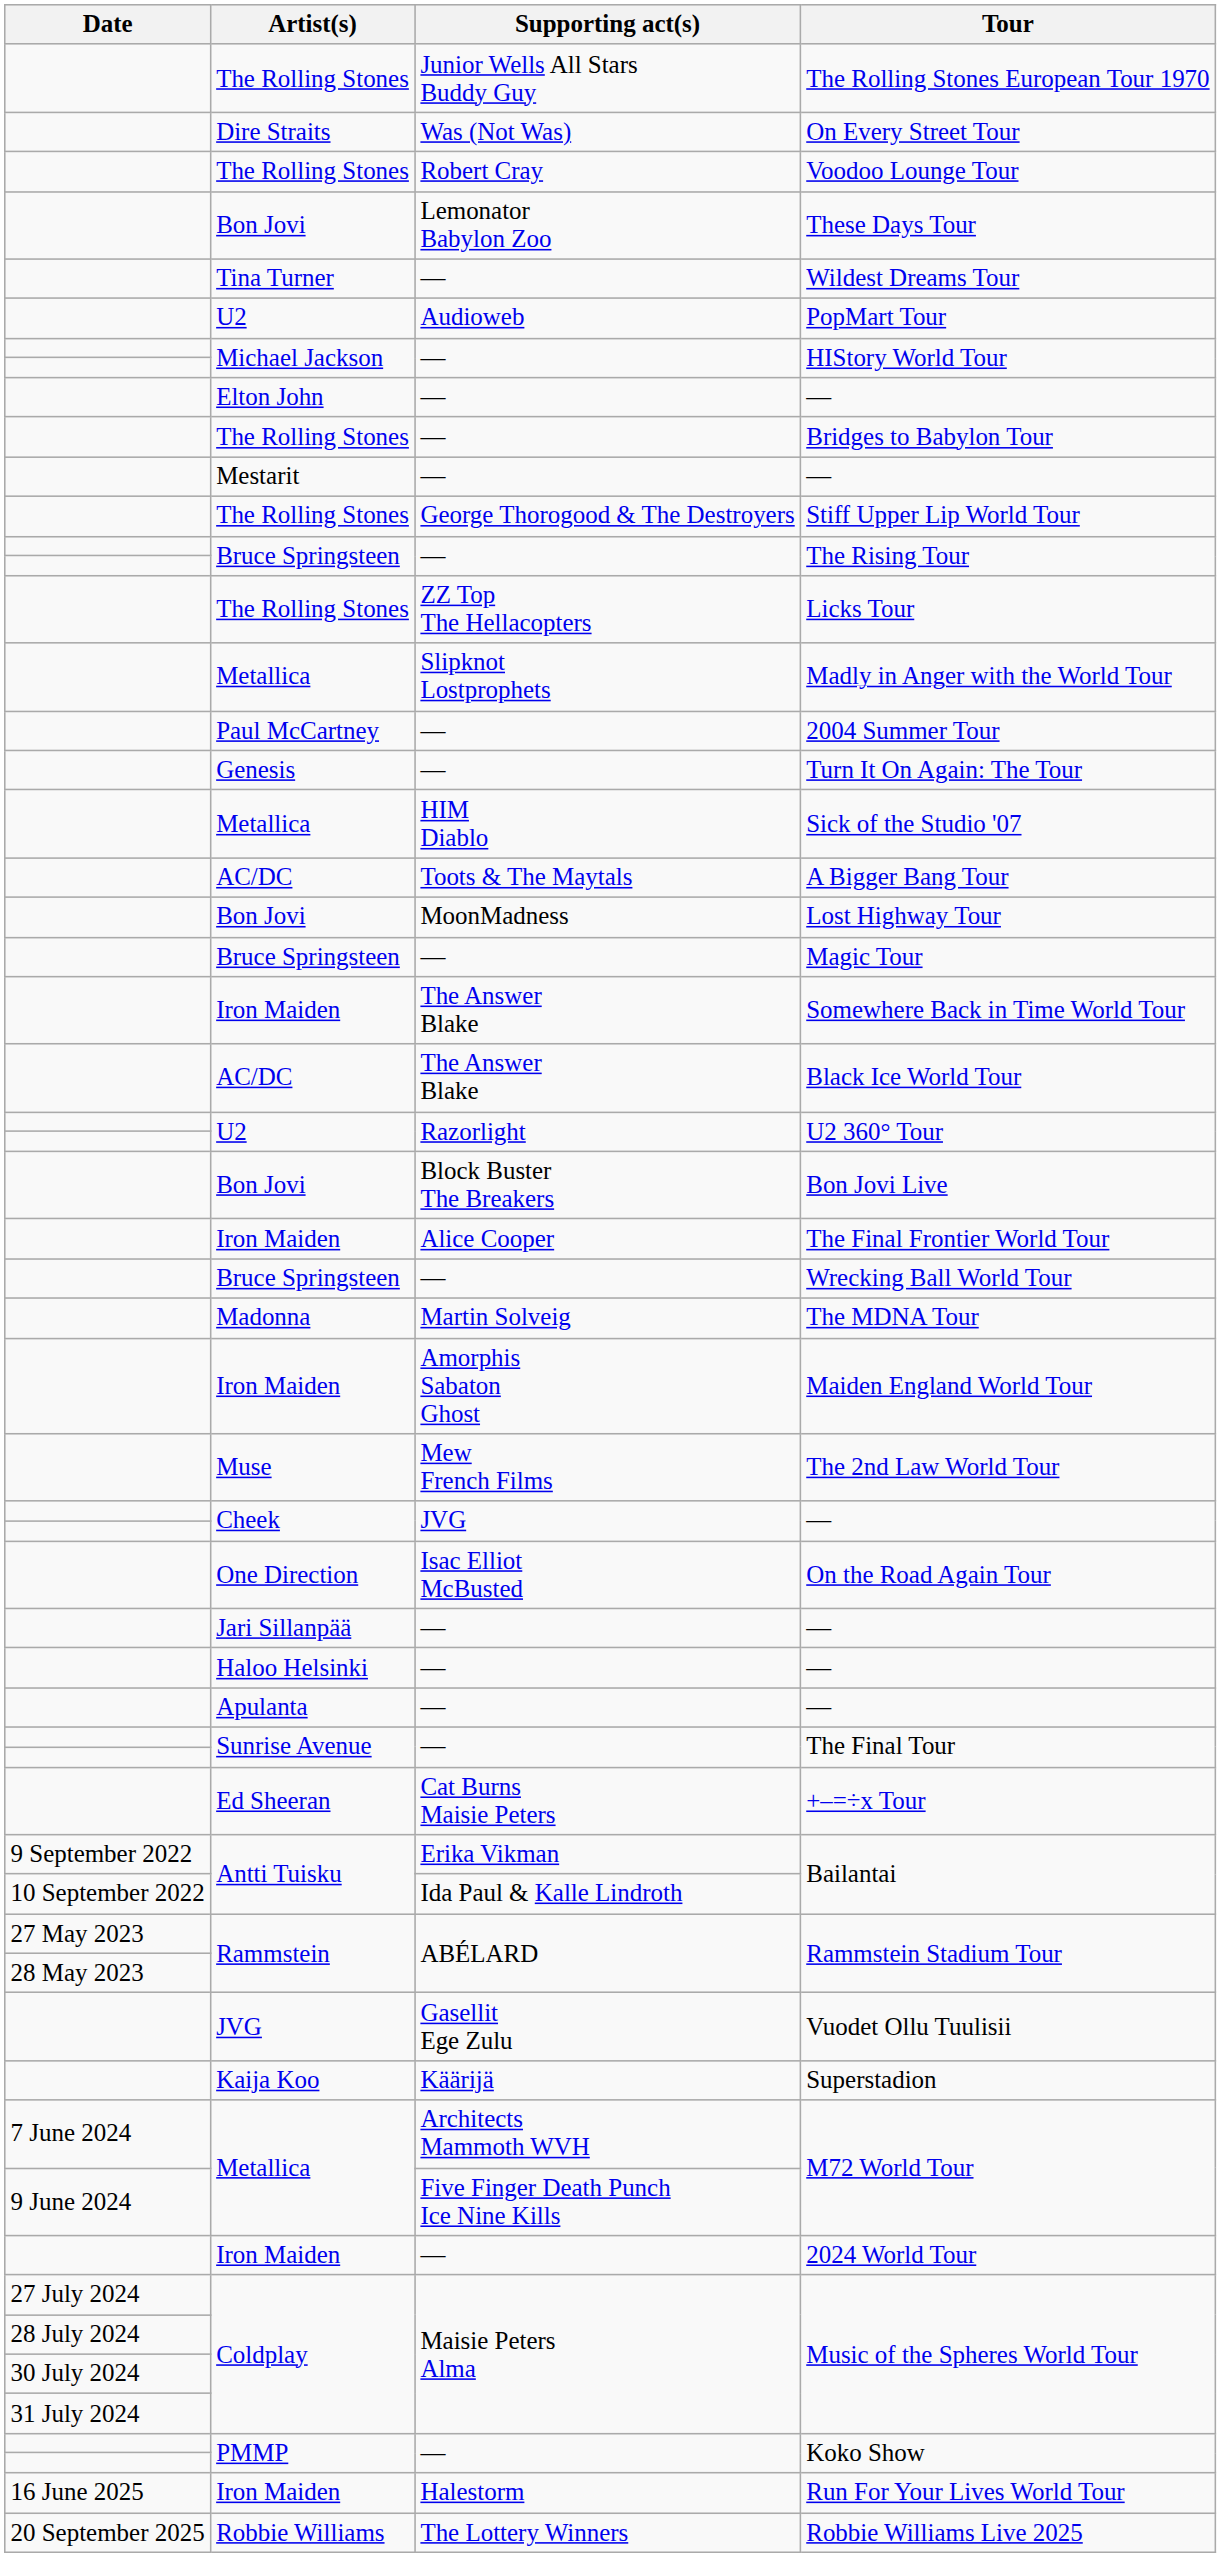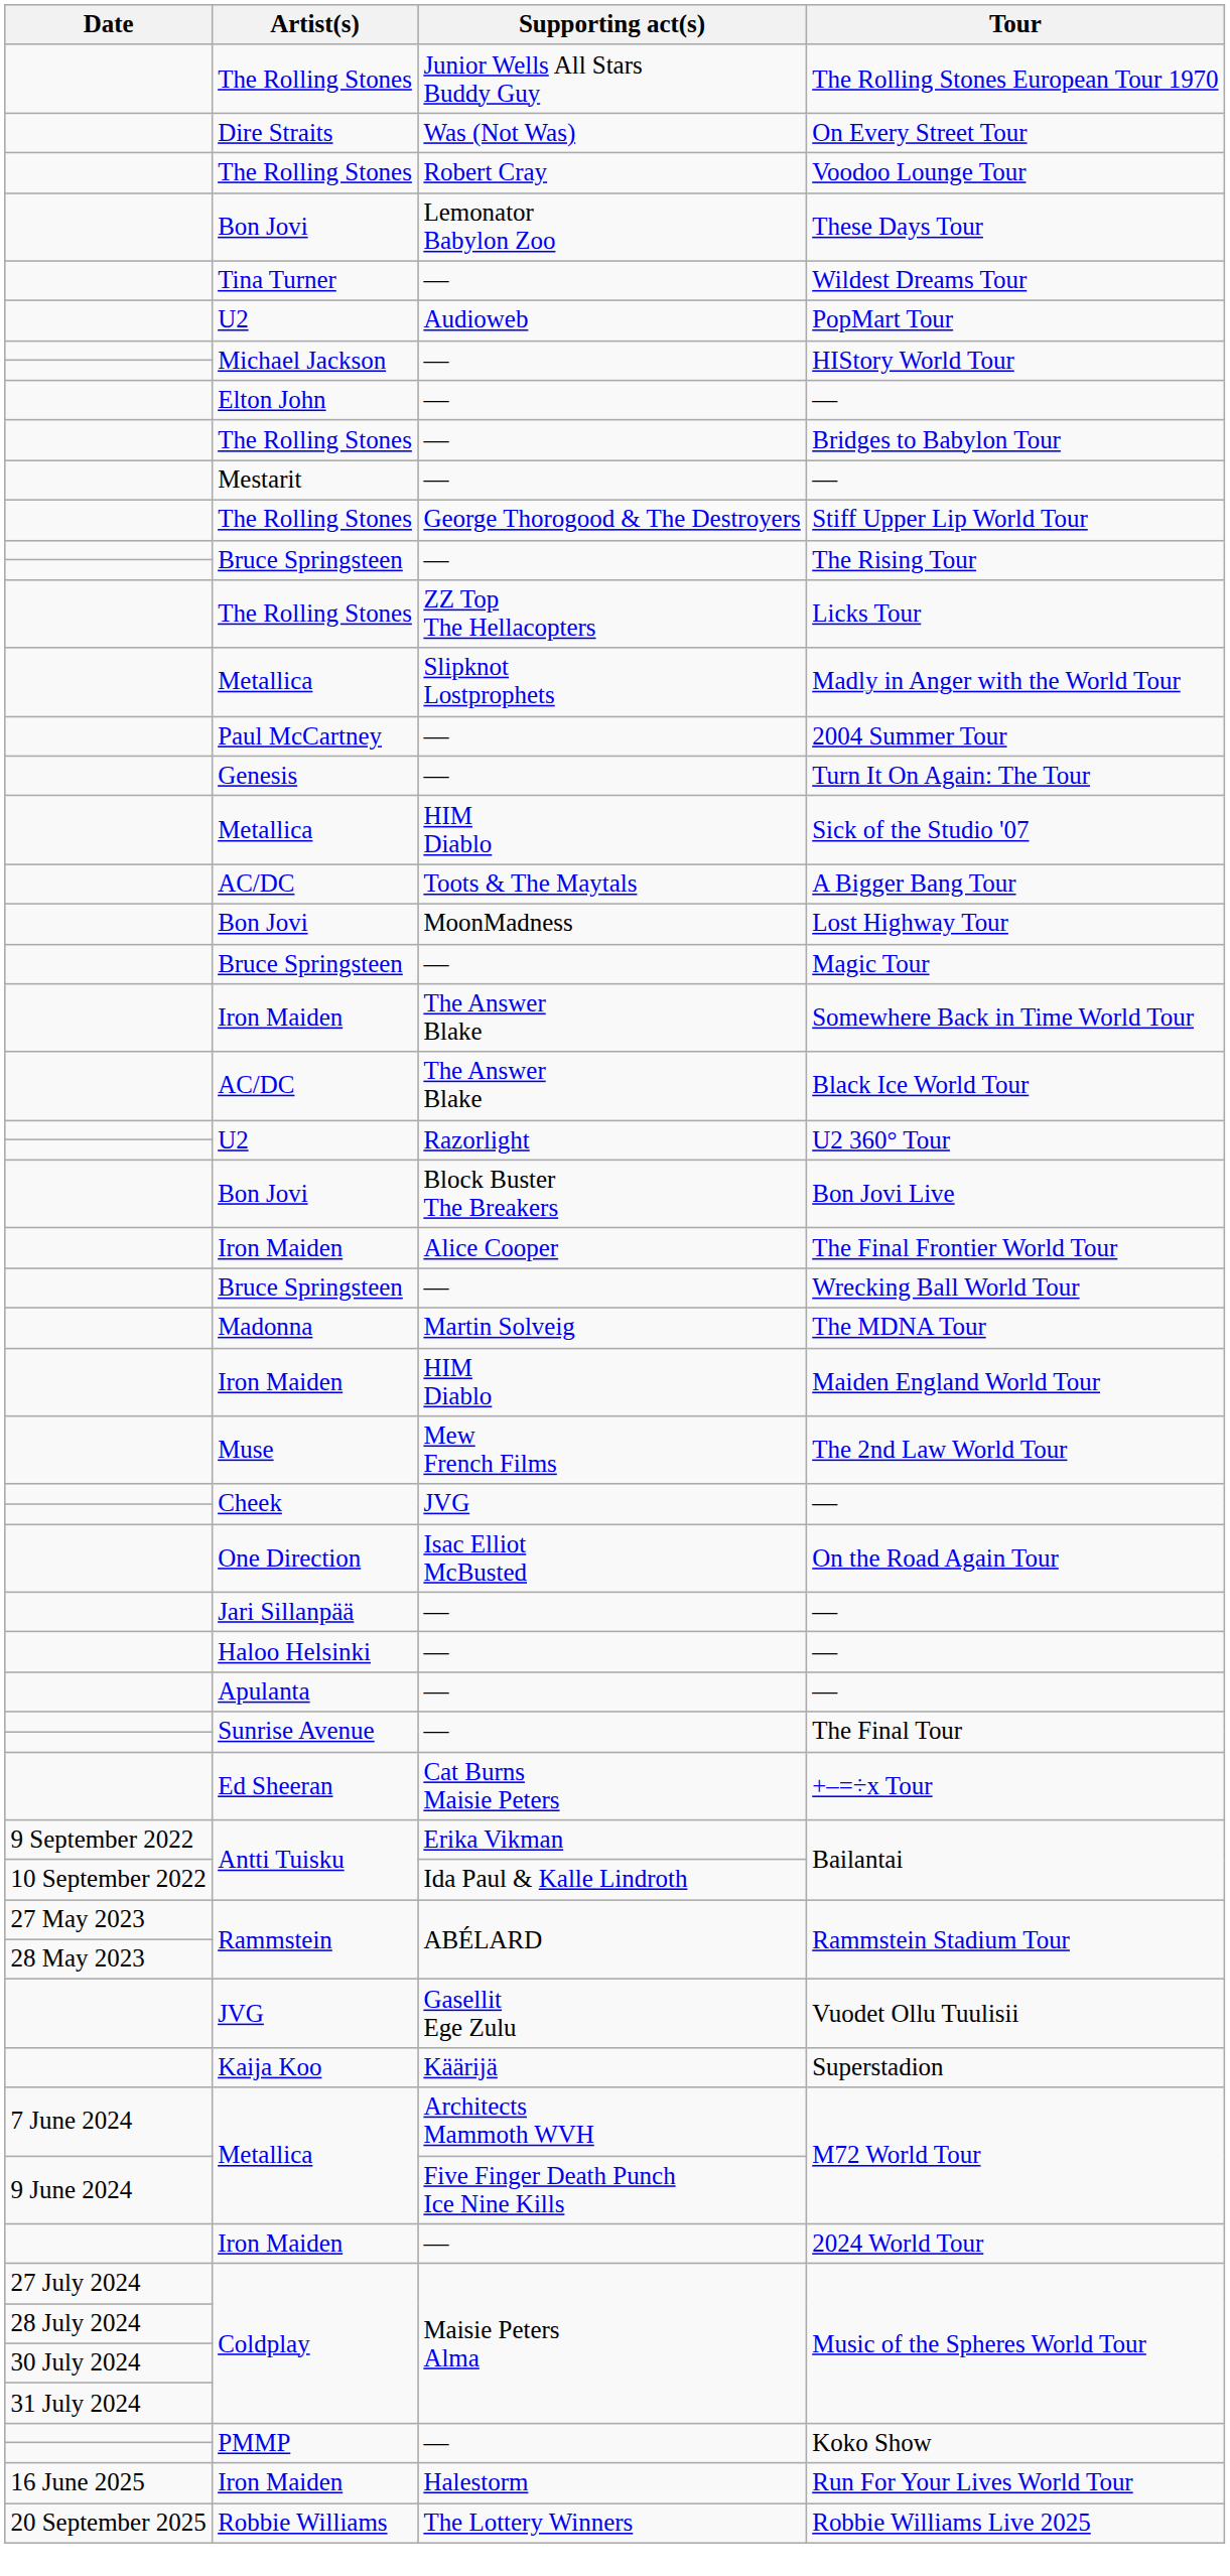Maiden England World Tour | Supporting act(s): Amorphis Sabaton Ghost -> HIM Diablo
